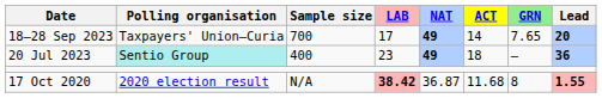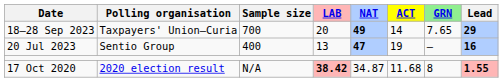18–28 Sep 2023 | LAB: 17 -> 20
18–28 Sep 2023 | Lead: 20 -> 29
20 Jul 2023 | Polling organisation: paleturquoise background -> no background
20 Jul 2023 | LAB: 23 -> 13
20 Jul 2023 | NAT: 49 -> 47
20 Jul 2023 | ACT: 18 -> 19
20 Jul 2023 | Lead: 36 -> 16
17 Oct 2020 | NAT: 36.87 -> 34.87
